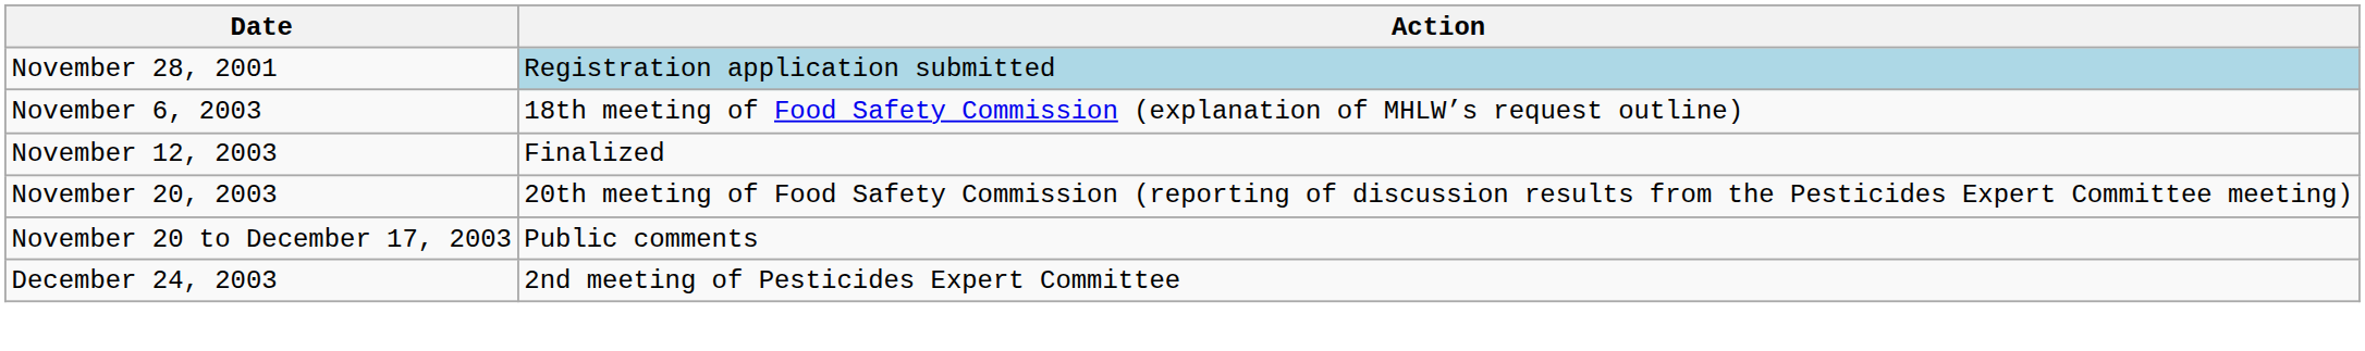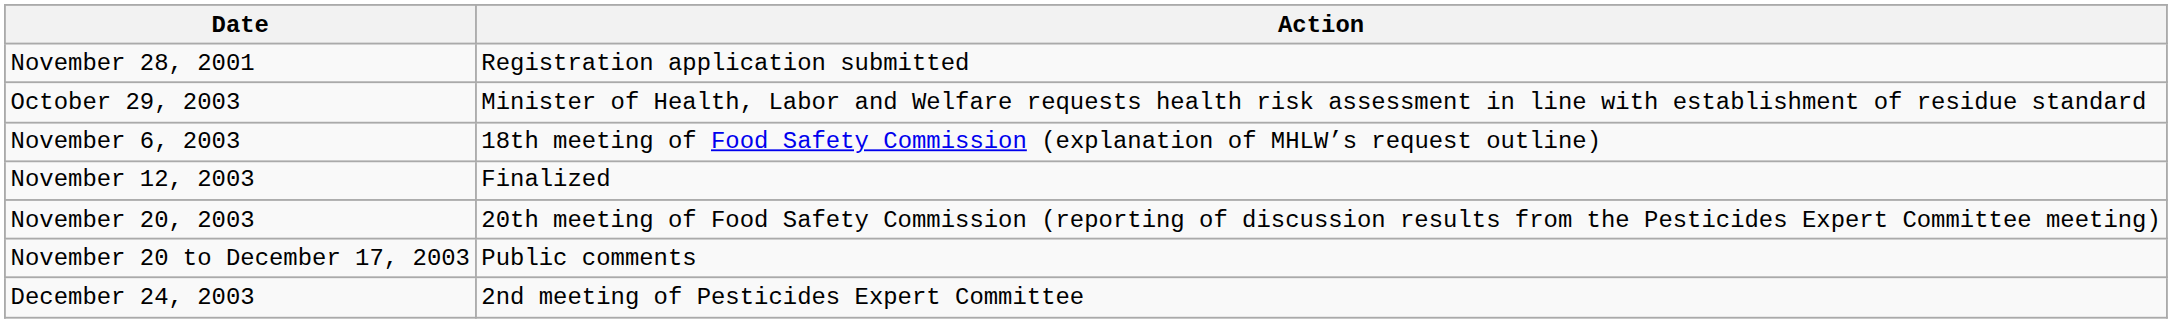November 28, 2001 | Action: lightblue background -> no background
+ row: October 29, 2003 | Minister of Health, Labor and Welfare requests health risk assessment in line with establishment of residue standard
